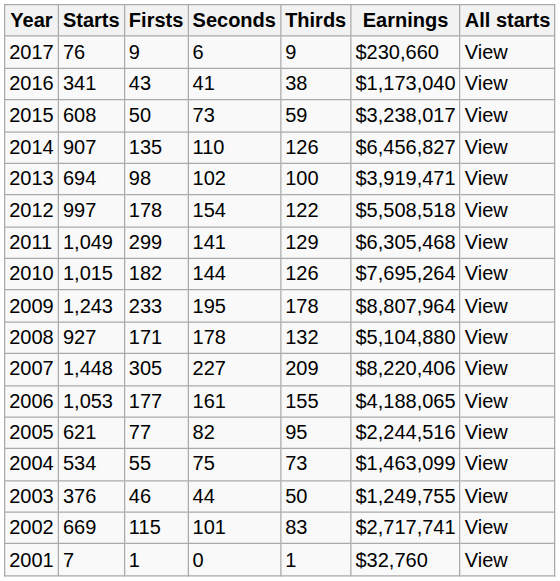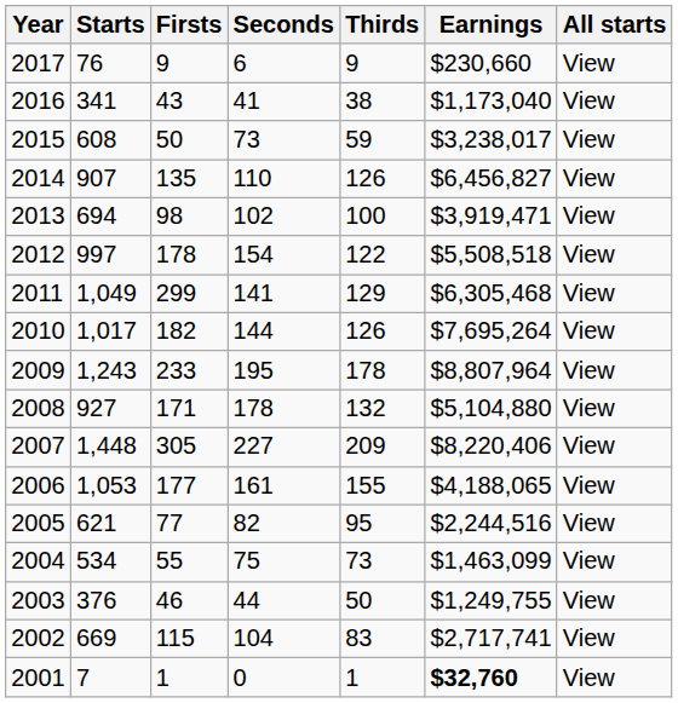2010 | Starts: 1,015 -> 1,017
2002 | Seconds: 101 -> 104
2001 | Earnings: normal -> bold
